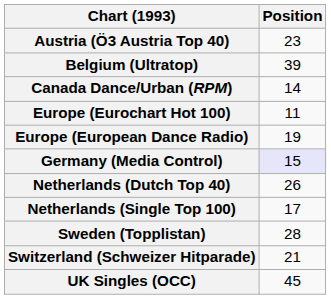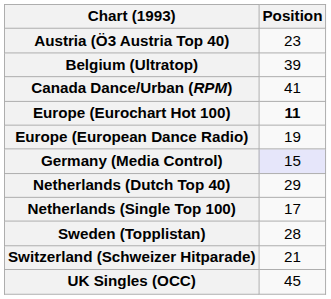Canada Dance/Urban (RPM) | Position: 14 -> 41
Europe (Eurochart Hot 100) | Position: normal -> bold
Netherlands (Dutch Top 40) | Position: 26 -> 29
